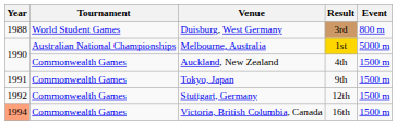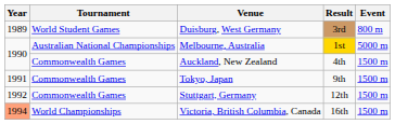Duisburg, West Germany | Year: 1988 -> 1989
Victoria, British Columbia, Canada | Tournament: Commonwealth Games -> World Championships
